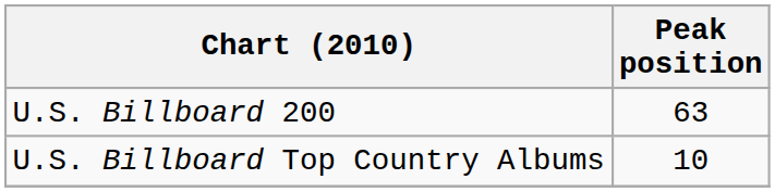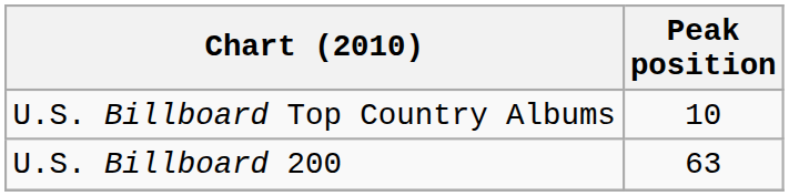rows swapped: U.S. Billboard Top Country Albums <-> U.S. Billboard 200
